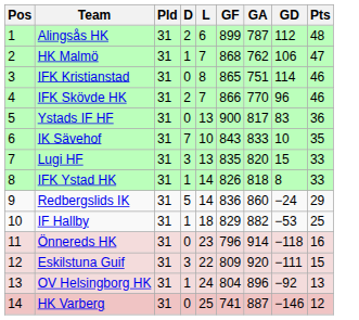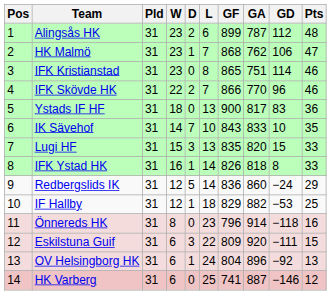+ column: W | 23 | 23 | 23 | 22 | 18 | 14 | 15 | 16 | 12 | 12 | 8 | 6 | 6 | 6
